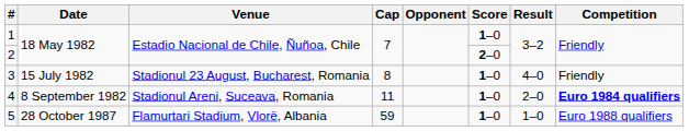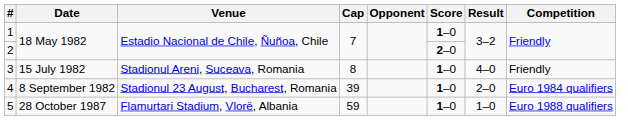3 | Venue: Stadionul 23 August, Bucharest, Romania -> Stadionul Areni, Suceava, Romania
4 | Venue: Stadionul Areni, Suceava, Romania -> Stadionul 23 August, Bucharest, Romania
4 | Cap: 11 -> 39
4 | Competition: bold -> normal
